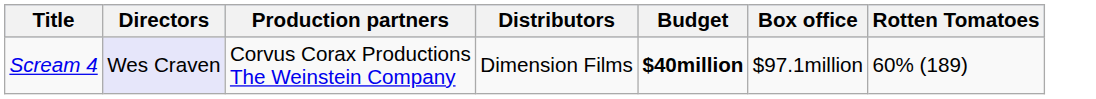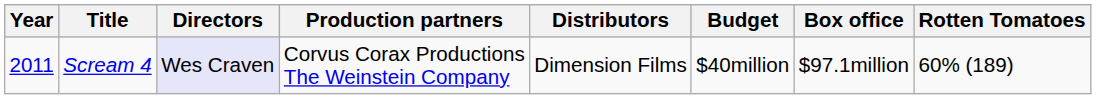+ column: Year | 2011
Scream 4 | Budget: bold -> normal
